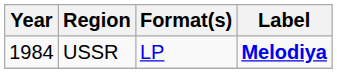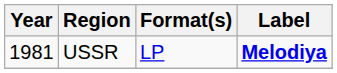USSR | Year: 1984 -> 1981
